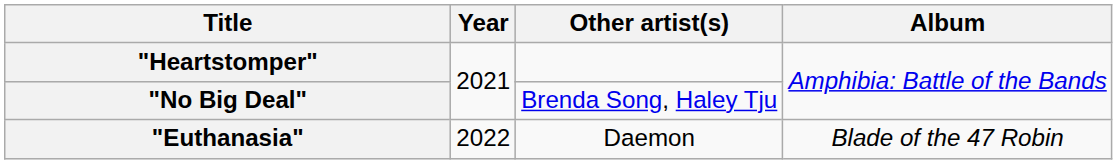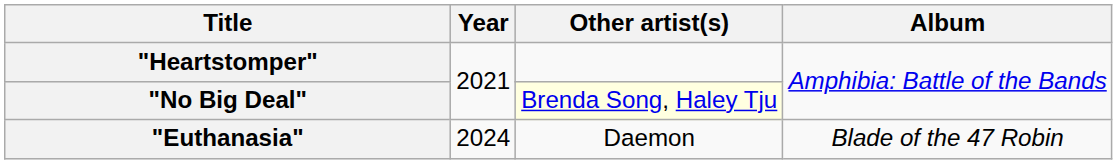"No Big Deal" | Other artist(s): no background -> lightyellow background
"Euthanasia" | Year: 2022 -> 2024
